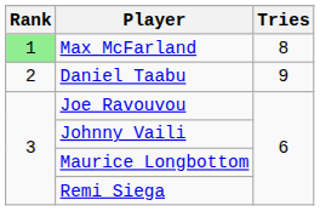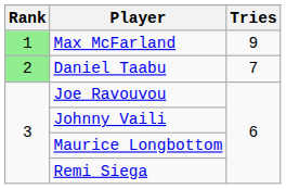Max McFarland | Tries: 8 -> 9
Daniel Taabu | Rank: no background -> lightgreen background
Daniel Taabu | Tries: 9 -> 7
